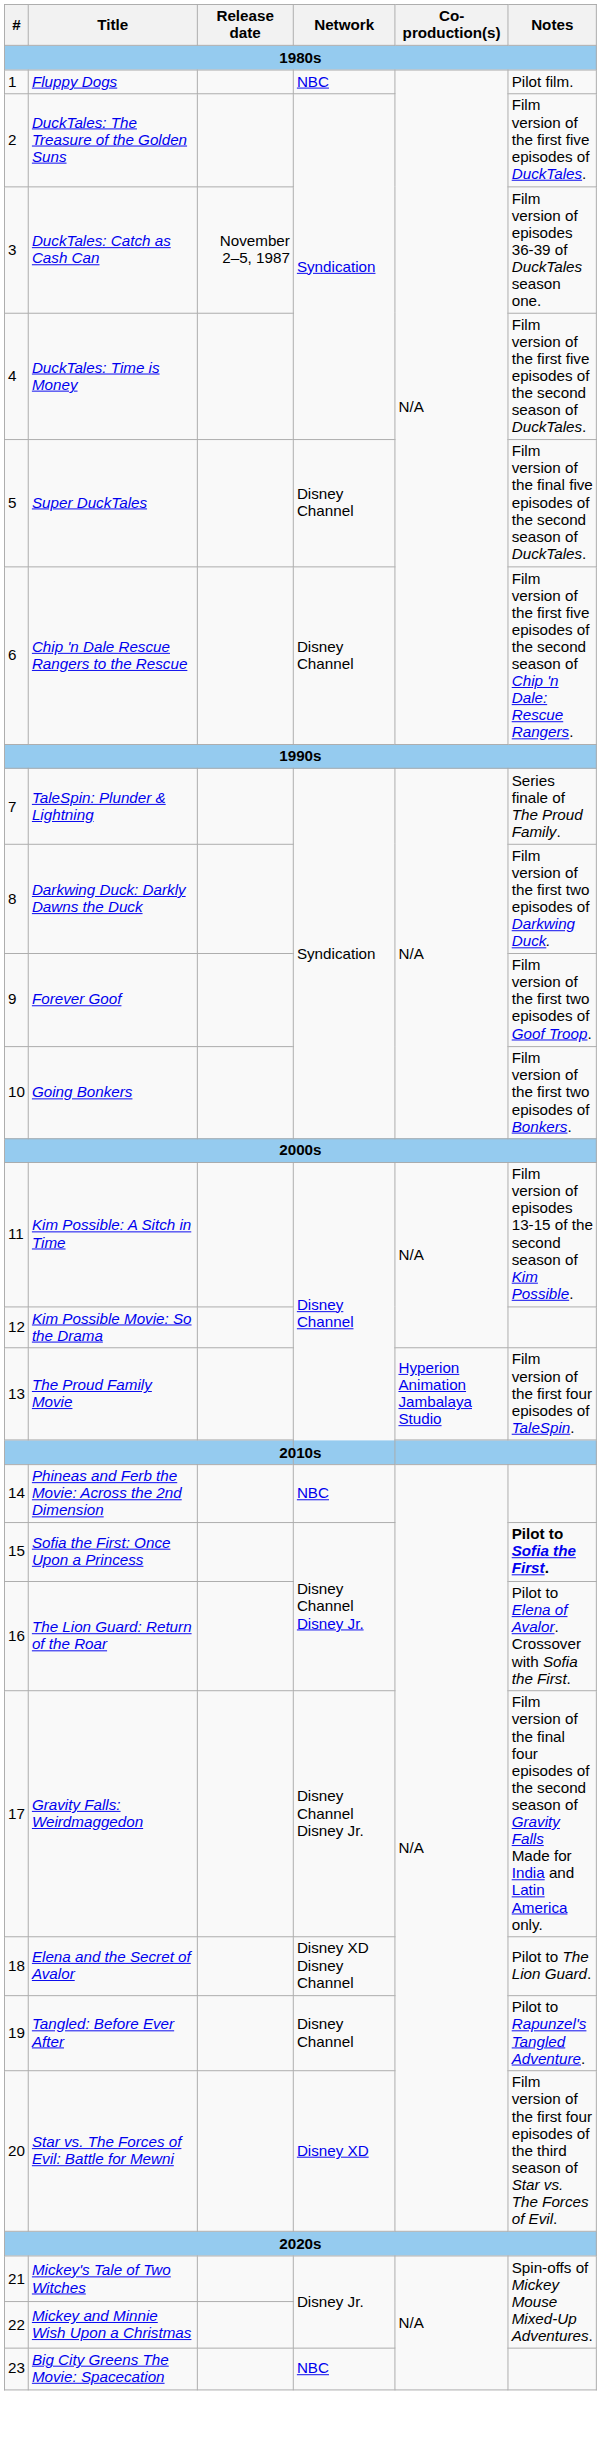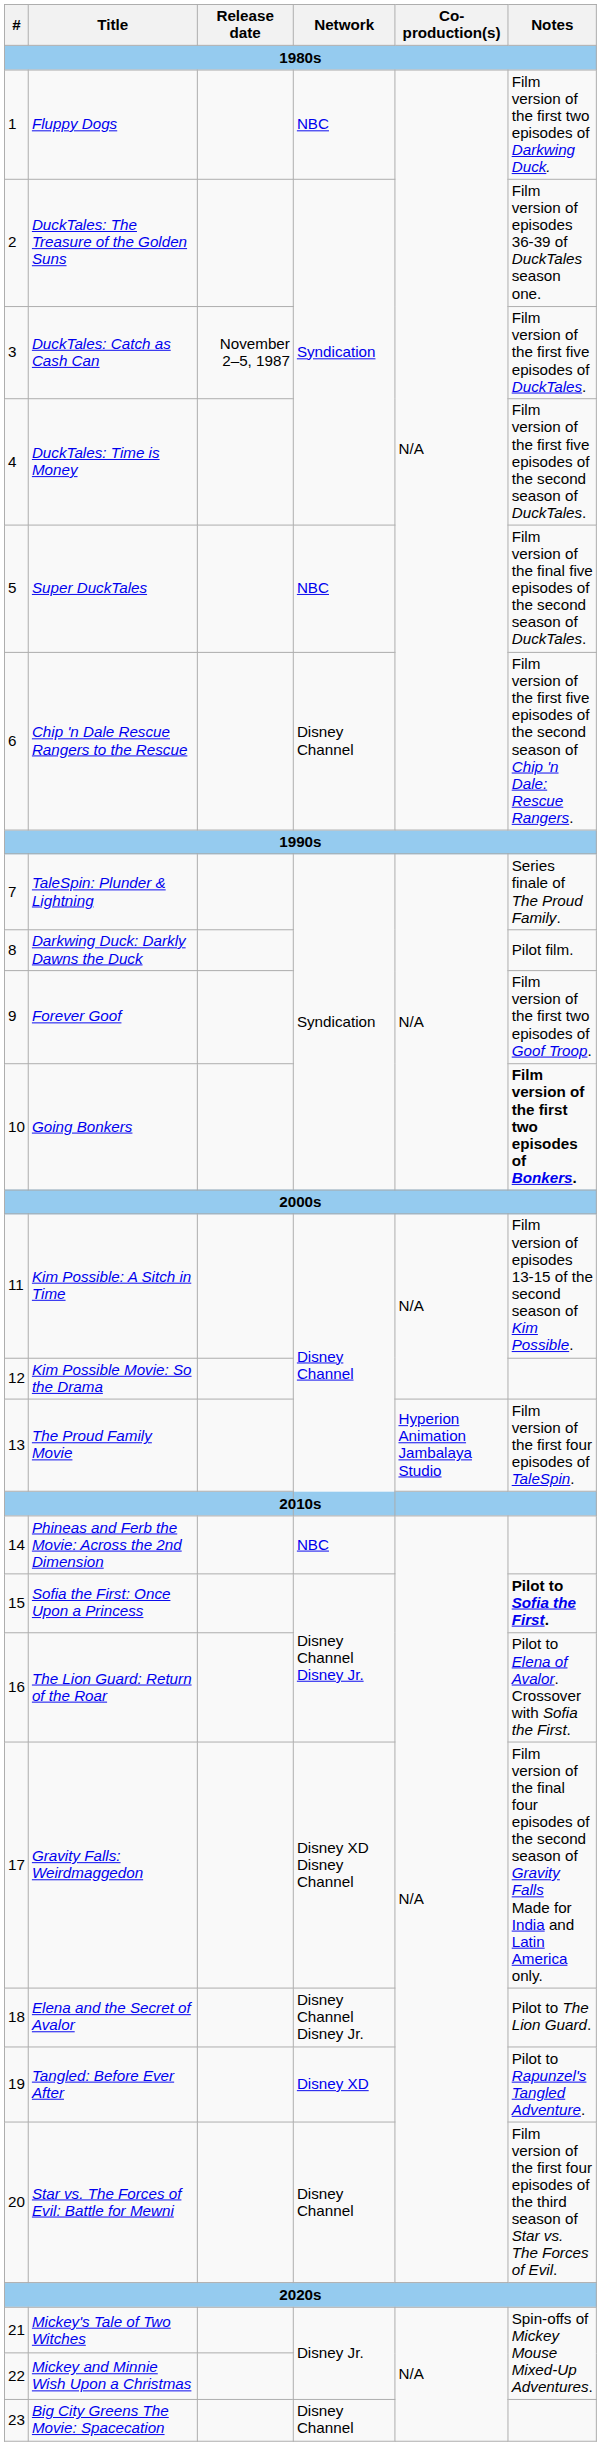Fluppy Dogs | Notes: Pilot film. -> Film version of the first two episodes of Darkwing Duck.
DuckTales: The Treasure of the Golden Suns | Notes: Film version of the first five episodes of DuckTales. -> Film version of episodes 36-39 of DuckTales season one.
DuckTales: Catch as Cash Can | Notes: Film version of episodes 36-39 of DuckTales season one. -> Film version of the first five episodes of DuckTales.
Super DuckTales | Network: Disney Channel -> NBC
Darkwing Duck: Darkly Dawns the Duck | Notes: Film version of the first two episodes of Darkwing Duck. -> Pilot film.
Going Bonkers | Notes: normal -> bold
Gravity Falls: Weirdmaggedon | Network: Disney Channel Disney Jr. -> Disney XD Disney Channel
Elena and the Secret of Avalor | Network: Disney XD Disney Channel -> Disney Channel Disney Jr.
Tangled: Before Ever After | Network: Disney Channel -> Disney XD
Star vs. The Forces of Evil: Battle for Mewni | Network: Disney XD -> Disney Channel
Big City Greens The Movie: Spacecation | Network: NBC -> Disney Channel
